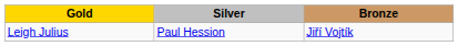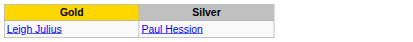- column: Bronze | Jiří Vojtík
